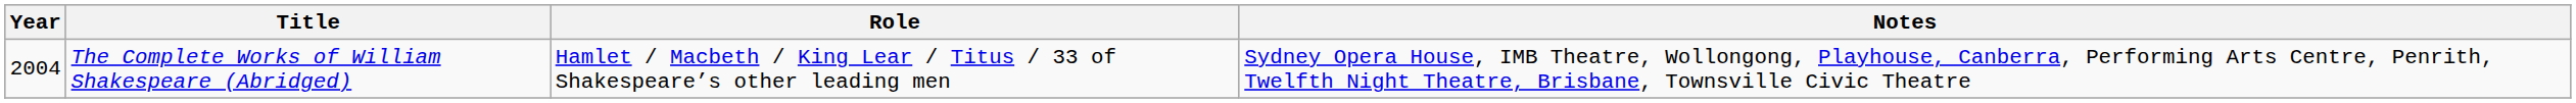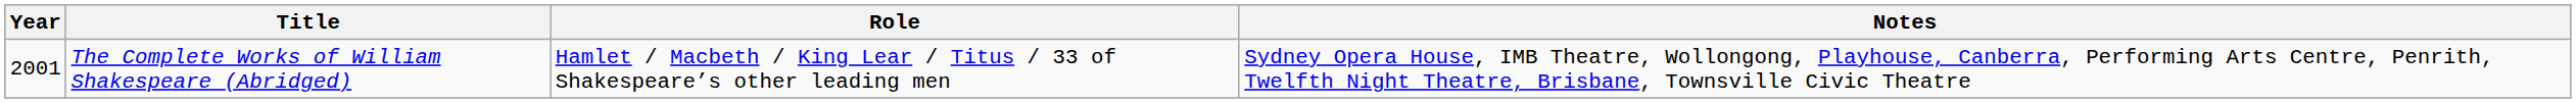The Complete Works of William Shakespeare (Abridged) | Year: 2004 -> 2001
